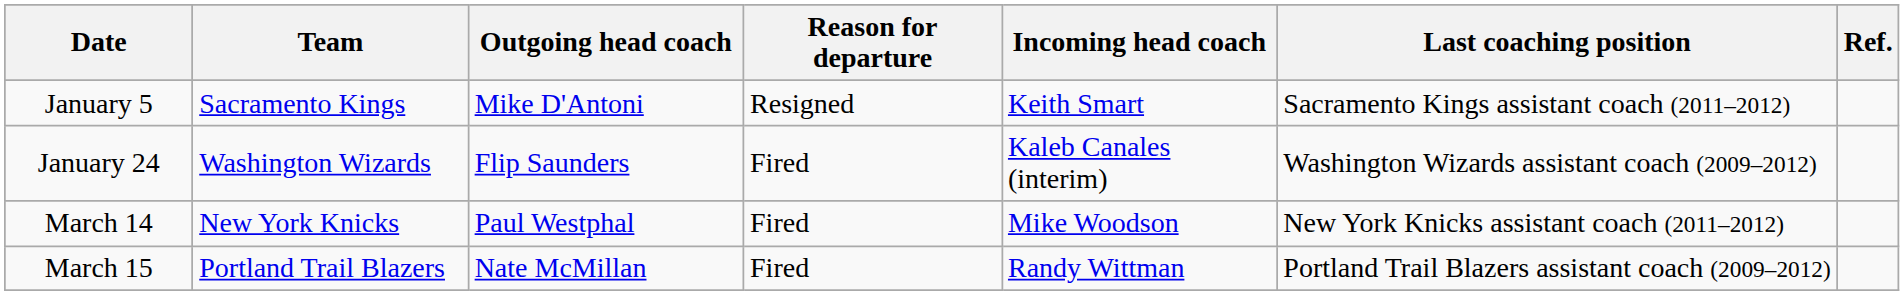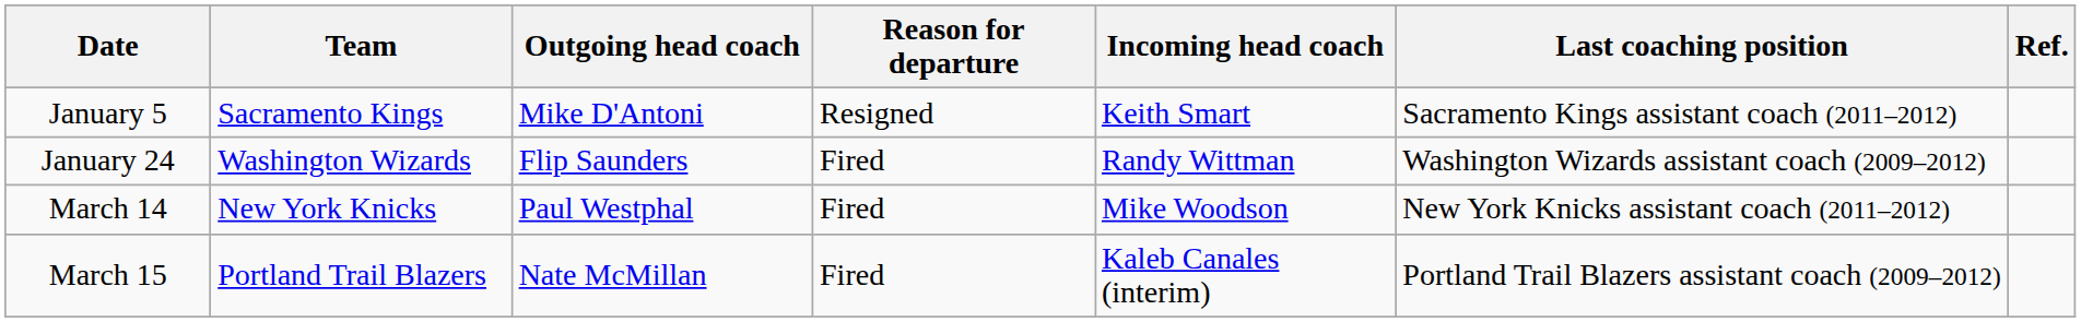January 24 | Incoming head coach: Kaleb Canales (interim) -> Randy Wittman
March 15 | Incoming head coach: Randy Wittman -> Kaleb Canales (interim)
